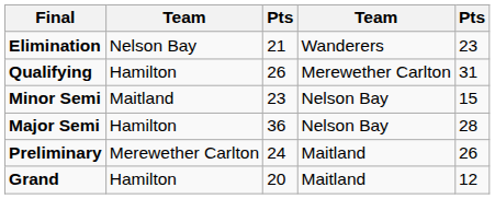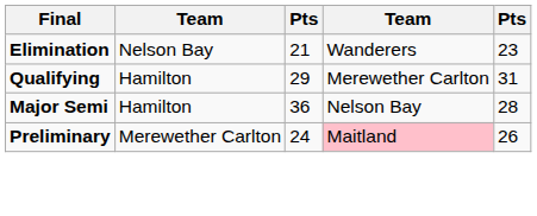Qualifying | column 3: 26 -> 29
- row: Minor Semi | Maitland | 23 | Nelson Bay | 15
Preliminary | column 4: no background -> pink background
- row: Grand | Hamilton | 20 | Maitland | 12
